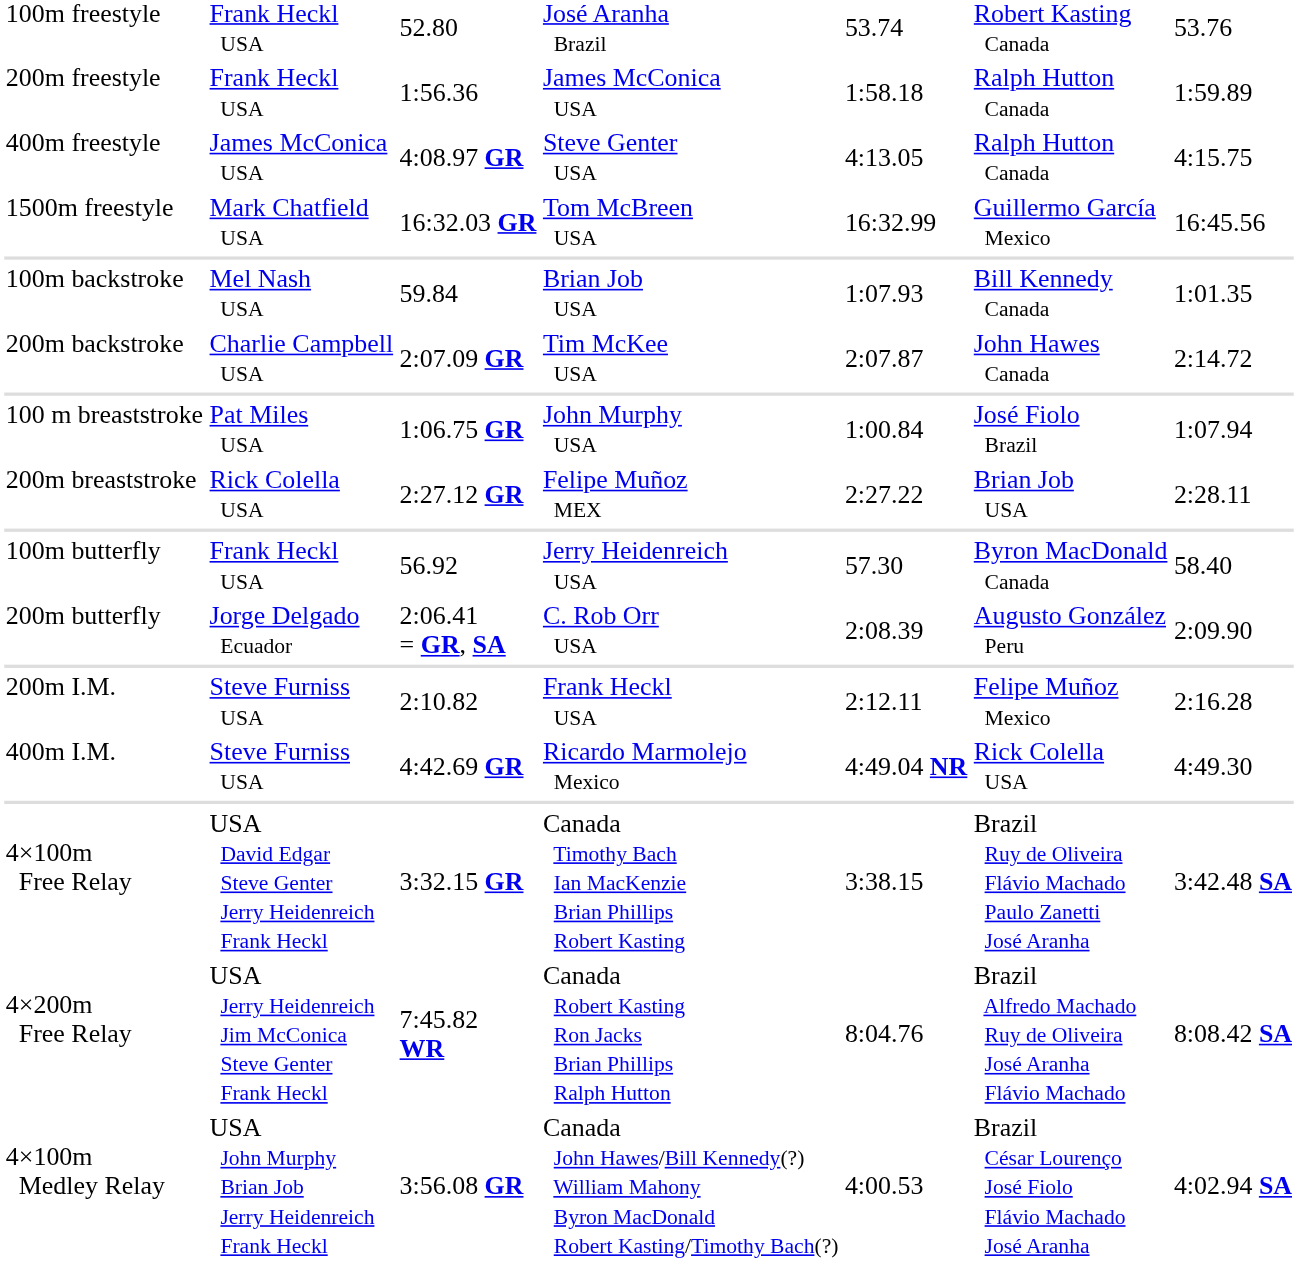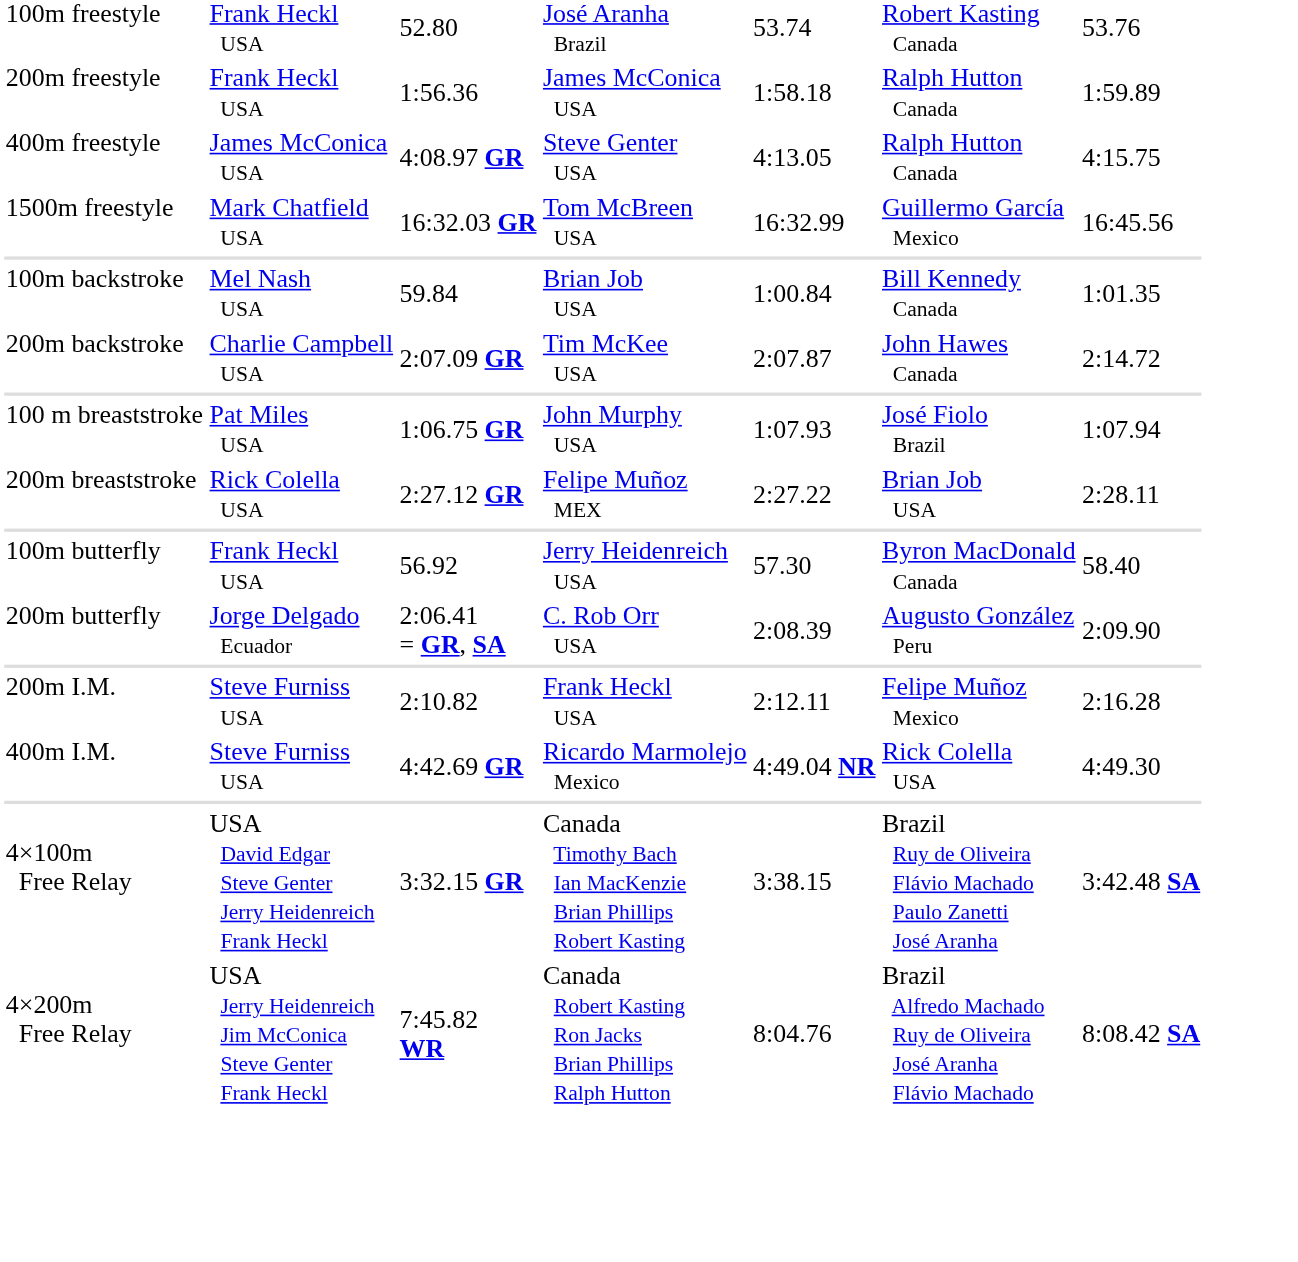100m backstroke | column 5: 1:07.93 -> 1:00.84
100 m breaststroke | column 5: 1:00.84 -> 1:07.93
- row: 4×100m Medley Relay | USA John Murphy Brian Job Jerry Heidenreich Frank Heckl | 3:56.08 GR | Canada John Hawes/Bill Kennedy(?) William Mahony Byron MacDonald Robert Kasting/Timothy Bach(?) | 4:00.53 | Brazil César Lourenço José Fiolo Flávio Machado José Aranha | 4:02.94 SA
